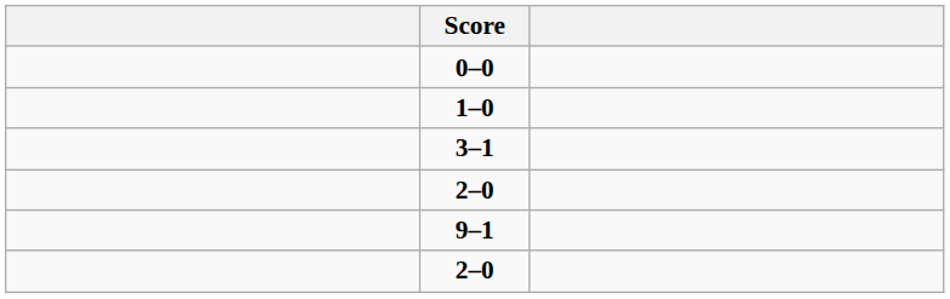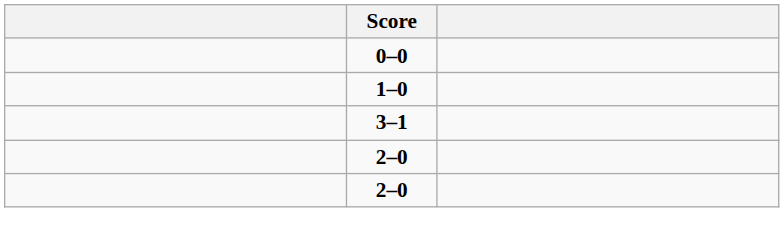- row: 9–1
